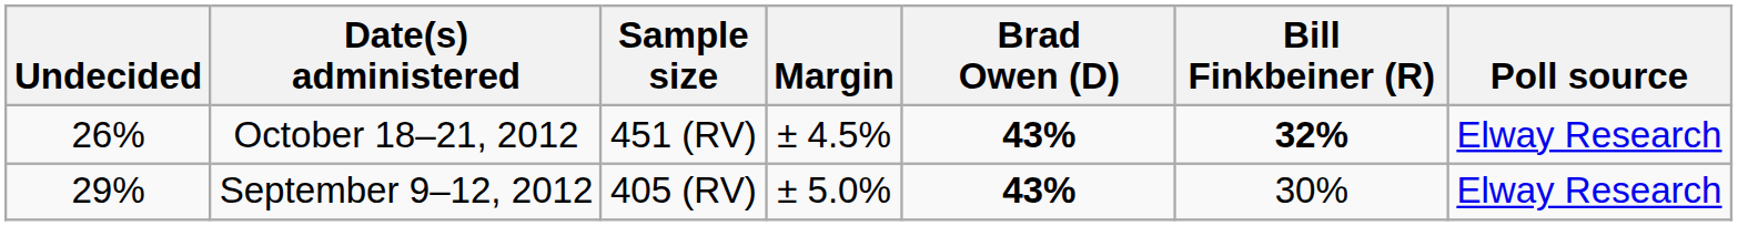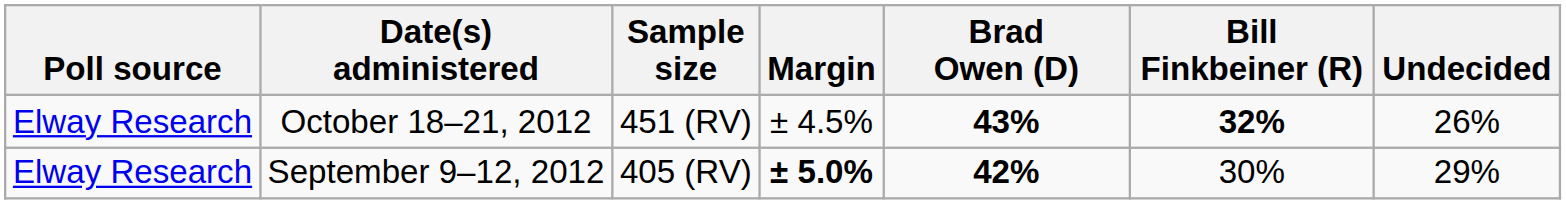columns swapped: Poll source <-> Undecided
September 9–12, 2012 | Margin: normal -> bold
September 9–12, 2012 | Brad Owen (D): 43% -> 42%
